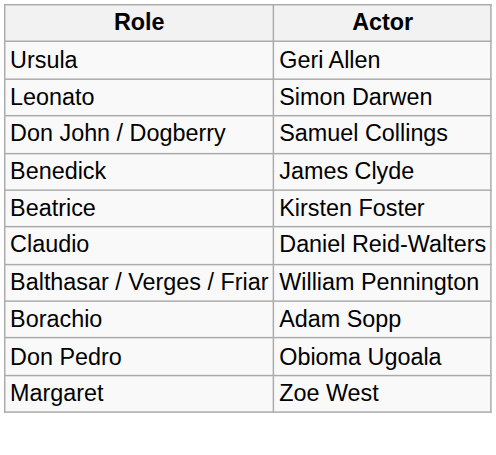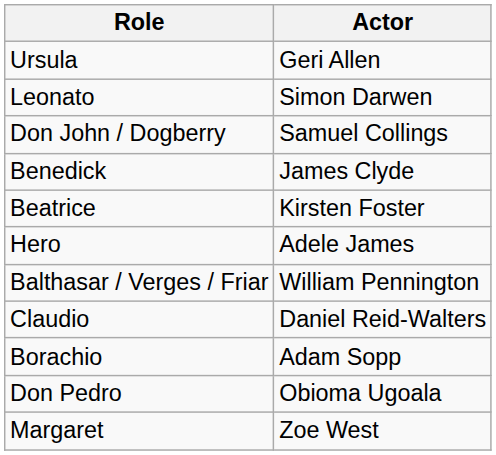+ row: Hero | Adele James
rows swapped: Balthasar / Verges / Friar <-> Claudio
